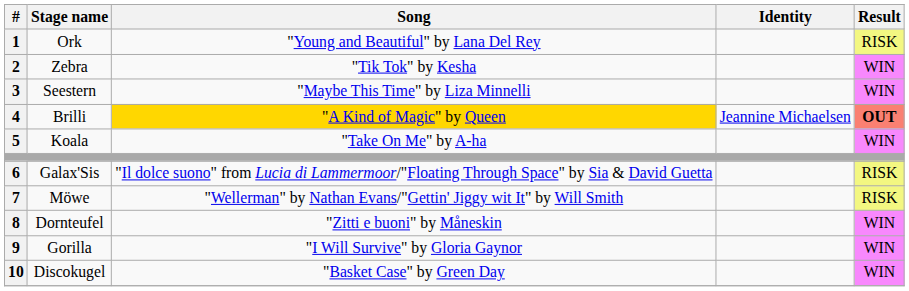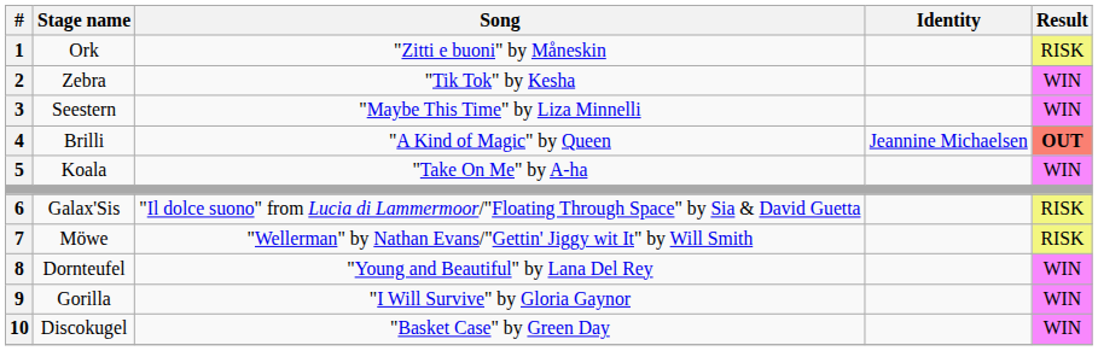1 | Song: "Young and Beautiful" by Lana Del Rey -> "Zitti e buoni" by Måneskin
4 | Song: gold background -> no background
8 | Song: "Zitti e buoni" by Måneskin -> "Young and Beautiful" by Lana Del Rey
